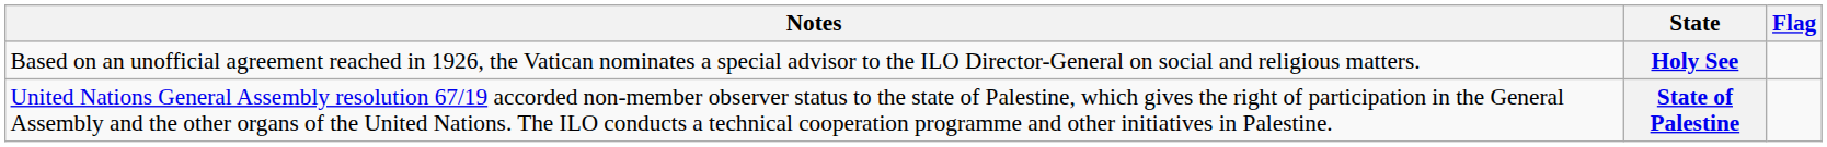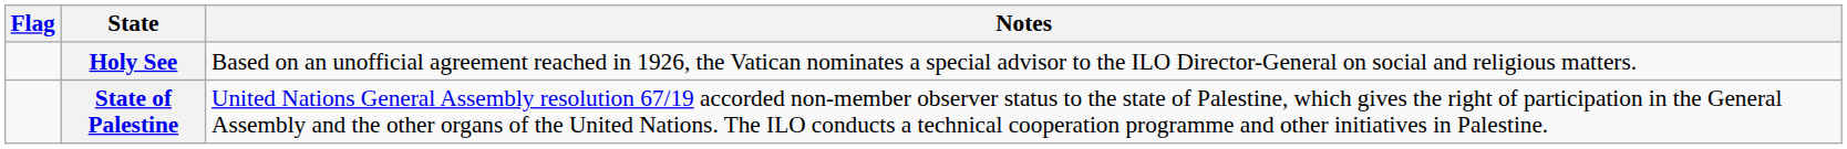columns swapped: Flag <-> Notes
